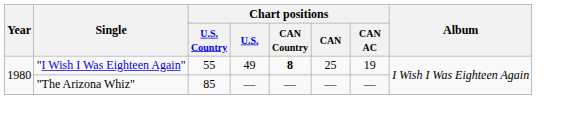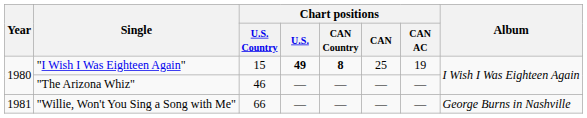"I Wish I Was Eighteen Again" | Chart positions / U.S. Country: 55 -> 15
"I Wish I Was Eighteen Again" | Chart positions / U.S.: normal -> bold
"The Arizona Whiz" | Chart positions / U.S. Country: 85 -> 46
+ row: 1981 | "Willie, Won't You Sing a Song with Me" | 66 | — | — | — | — | George Burns in Nashville
